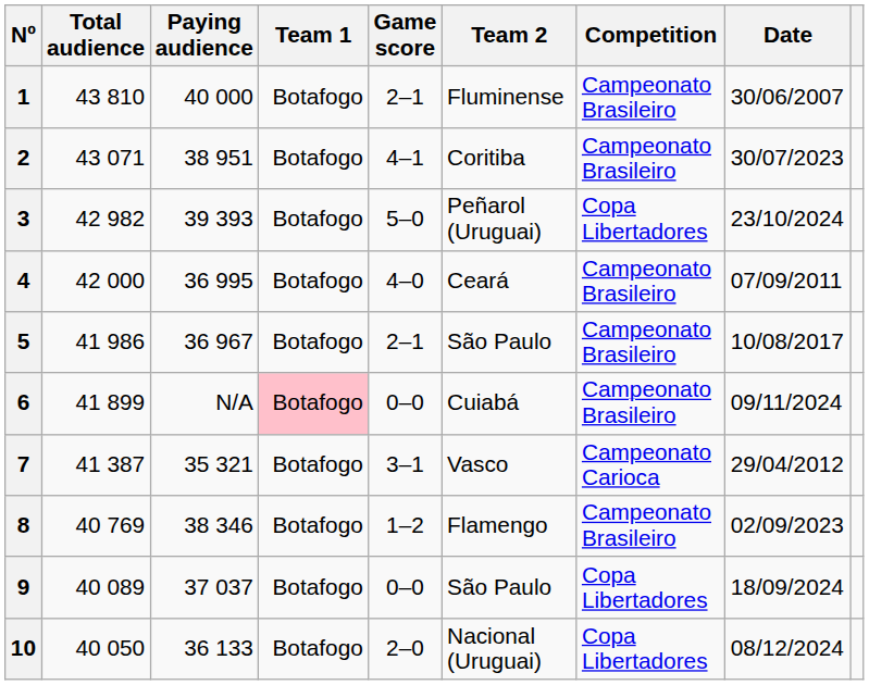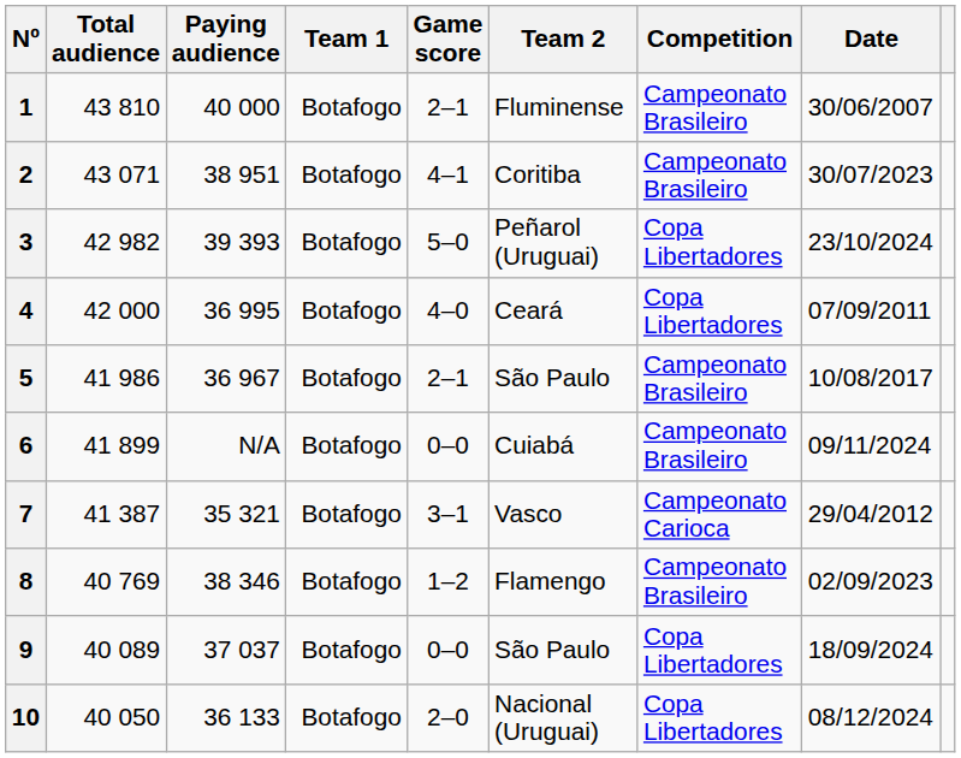4 | Competition: Campeonato Brasileiro -> Copa Libertadores
6 | Team 1: pink background -> no background
